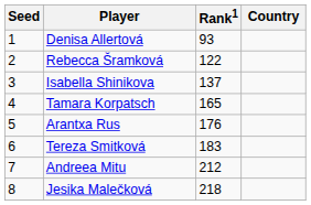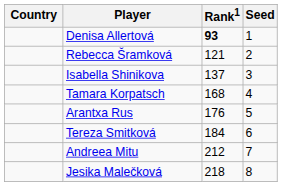columns swapped: Country <-> Seed
Denisa Allertová | Rank1: normal -> bold
Rebecca Šramková | Rank1: 122 -> 121
Tamara Korpatsch | Rank1: 165 -> 168
Tereza Smitková | Rank1: 183 -> 184
